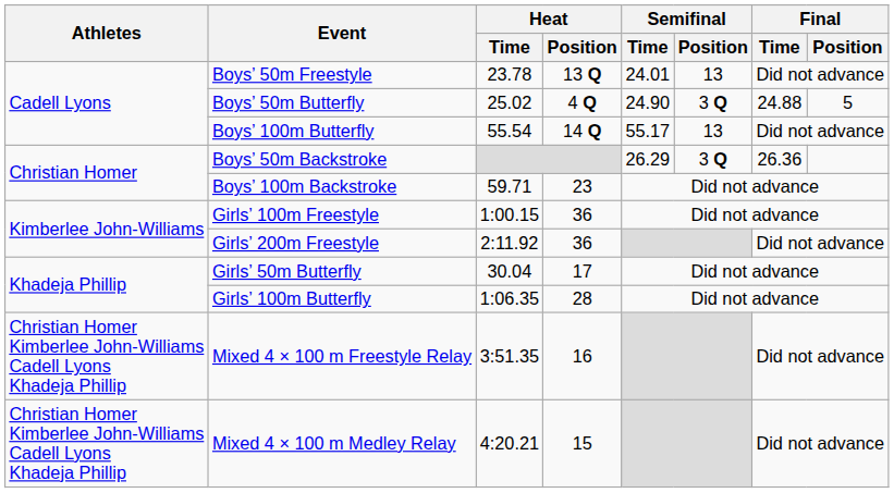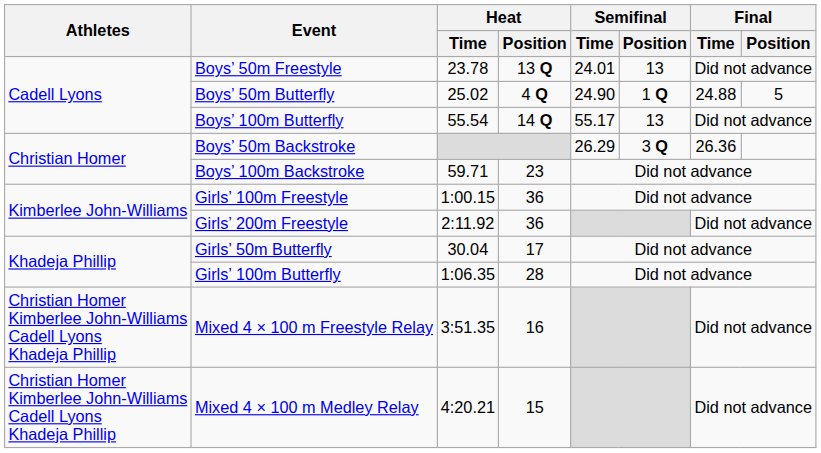Boys’ 50m Butterfly | Semifinal / Position: 3 Q -> 1 Q
